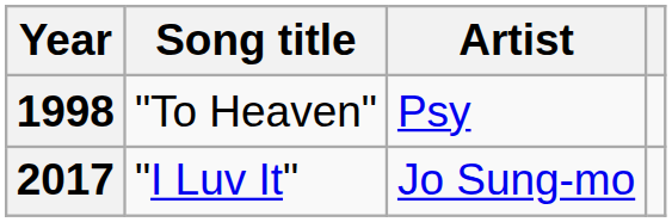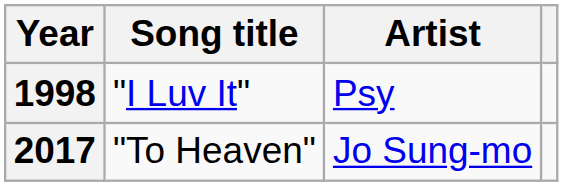1998 | Song title: "To Heaven" -> "I Luv It"
2017 | Song title: "I Luv It" -> "To Heaven"
